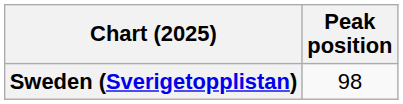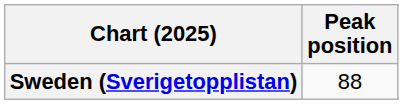Sweden (Sverigetopplistan) | Peak position: 98 -> 88
